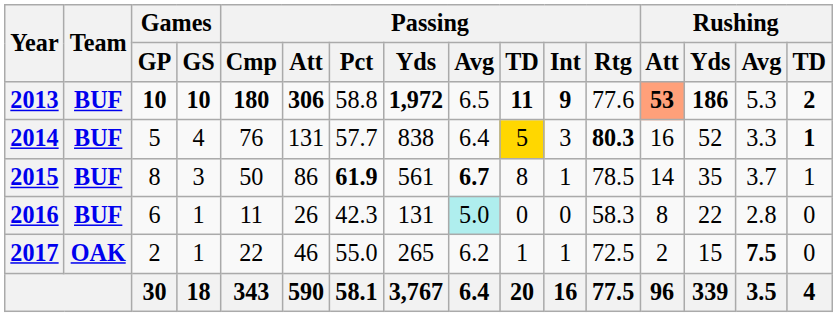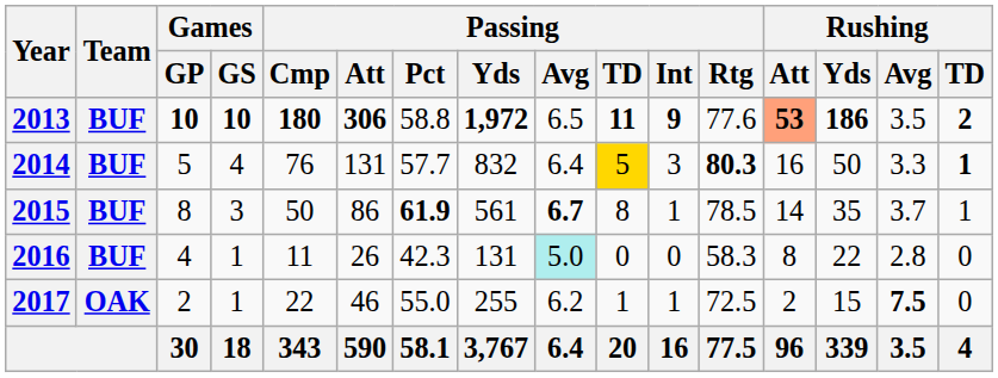2013 | Rushing / Avg: 5.3 -> 3.5
2014 | Passing / Yds: 838 -> 832
2014 | Rushing / Yds: 52 -> 50
2016 | Games / GP: 6 -> 4
2017 | Passing / Yds: 265 -> 255
